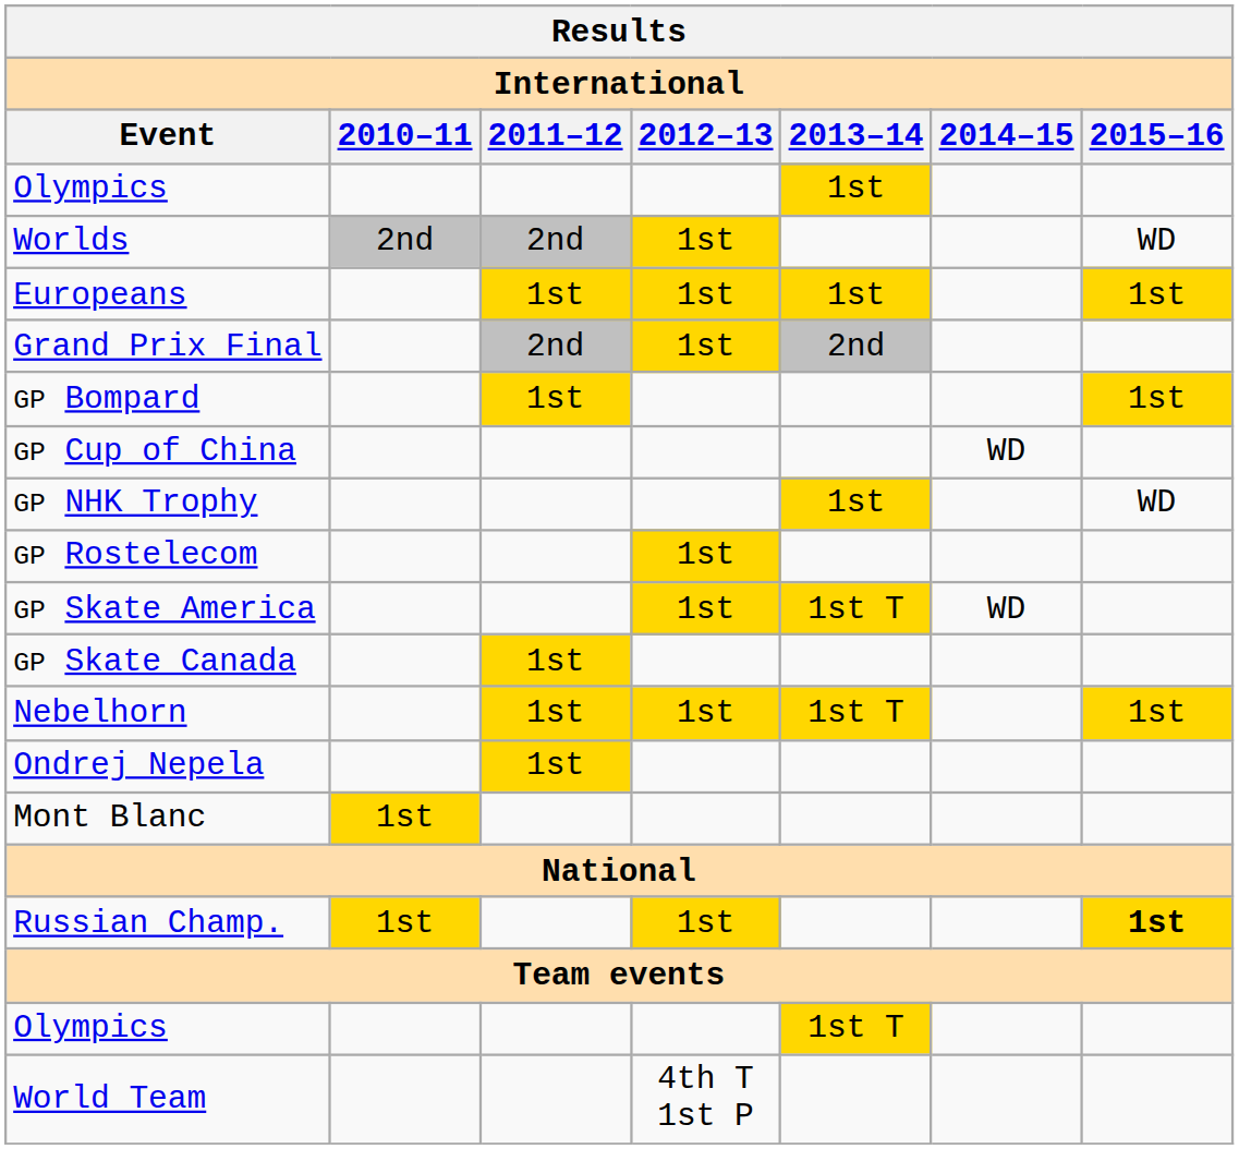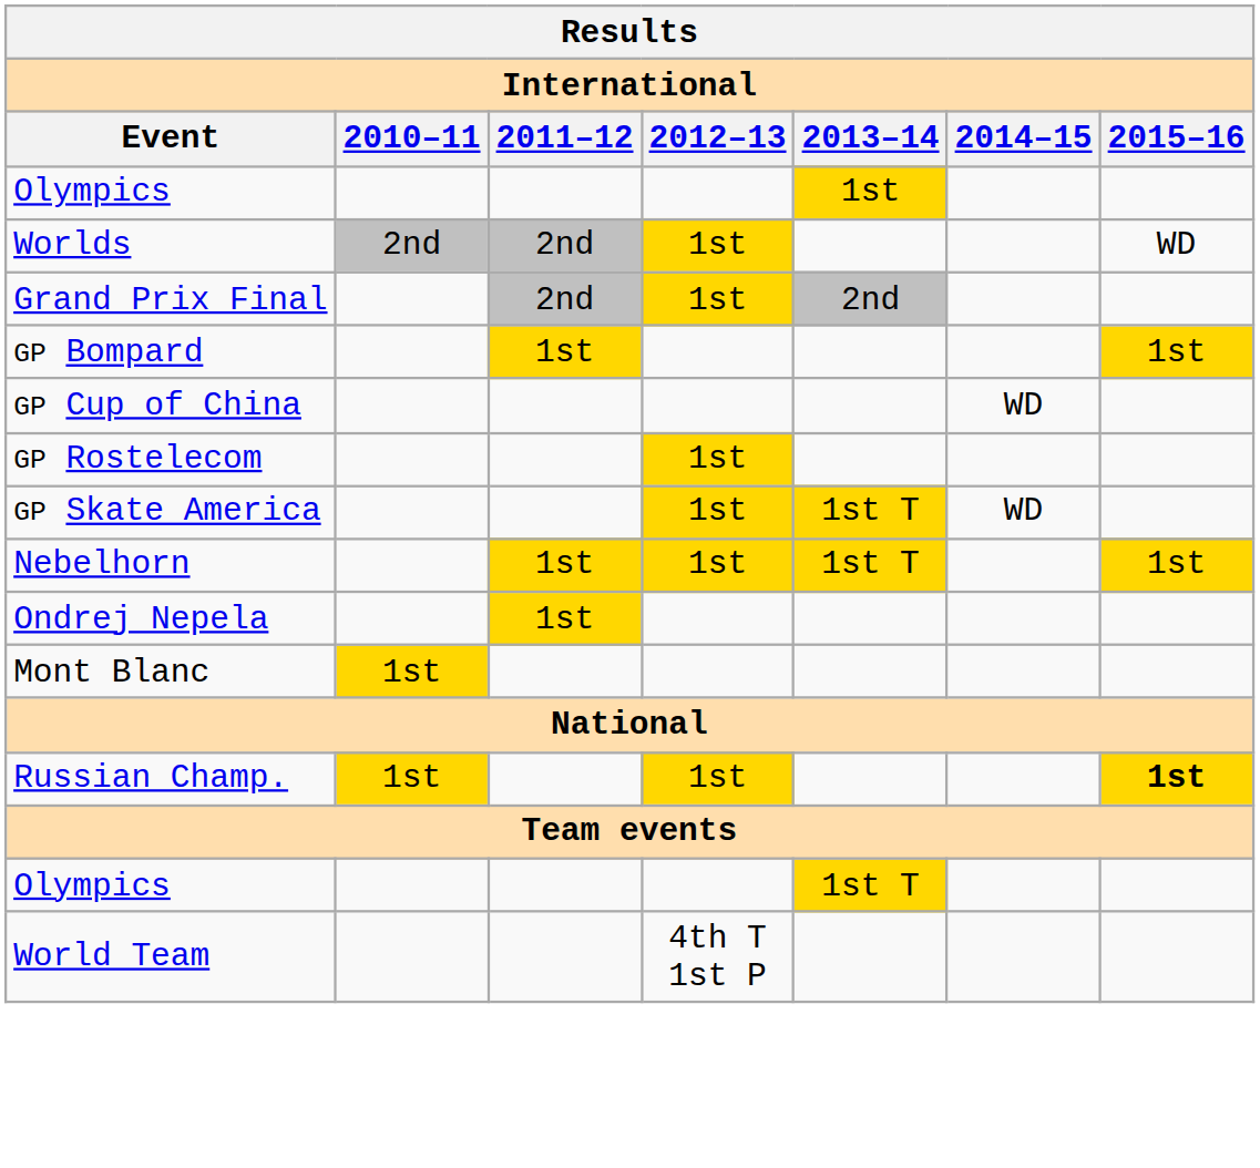- row: Europeans | 1st | 1st | 1st | 1st
- row: GP NHK Trophy | 1st | WD
- row: GP Skate Canada | 1st
